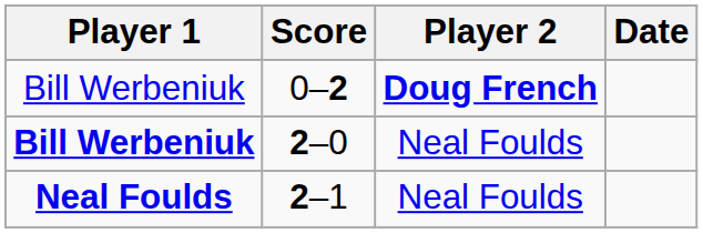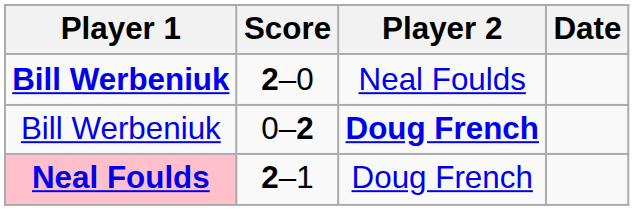rows swapped: 2–0 <-> 0–2
2–1 | Player 1: no background -> pink background
2–1 | Player 2: Neal Foulds -> Doug French
